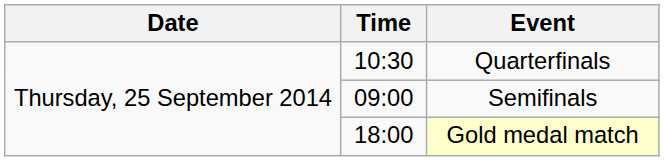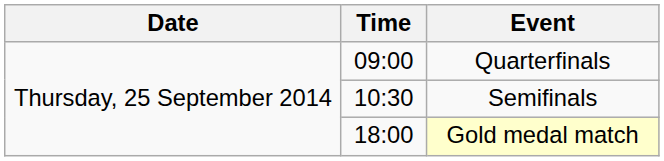Quarterfinals | Time: 10:30 -> 09:00
Semifinals | Time: 09:00 -> 10:30
